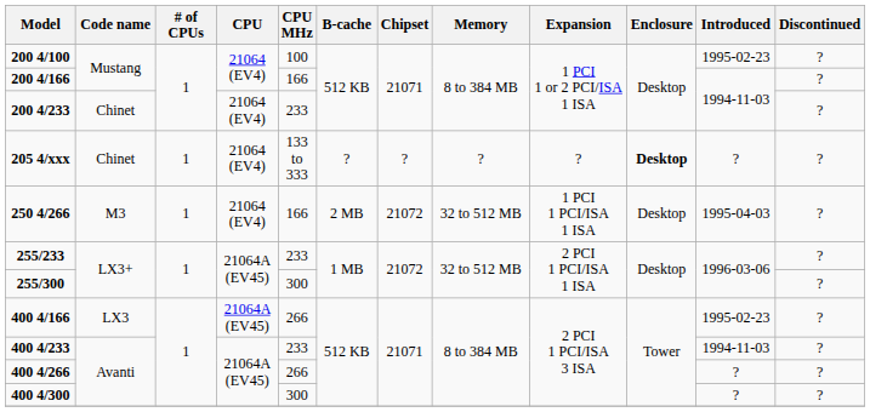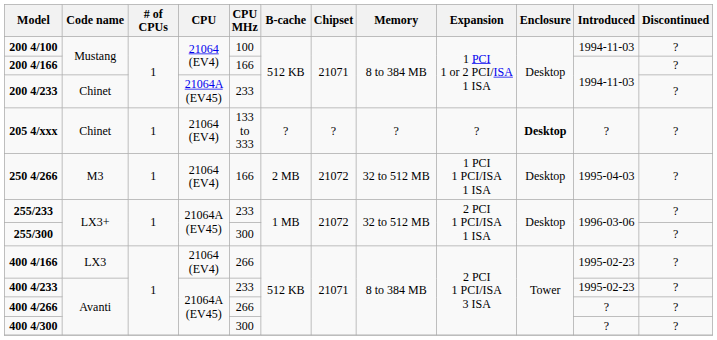200 4/100 | Introduced: 1995-02-23 -> 1994-11-03
200 4/233 | CPU: 21064 (EV4) -> 21064A (EV45)
400 4/166 | CPU: 21064A (EV45) -> 21064 (EV4)
400 4/233 | Introduced: 1994-11-03 -> 1995-02-23
